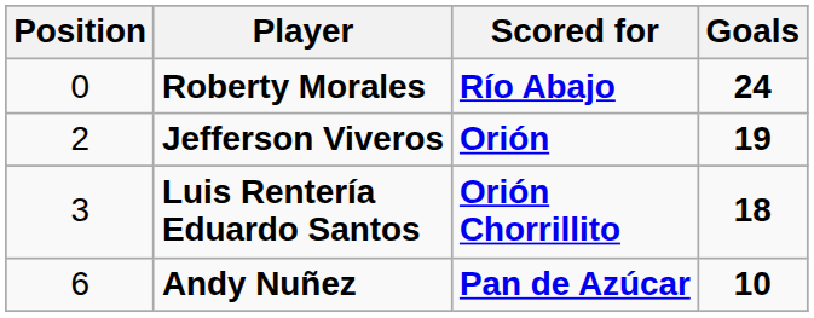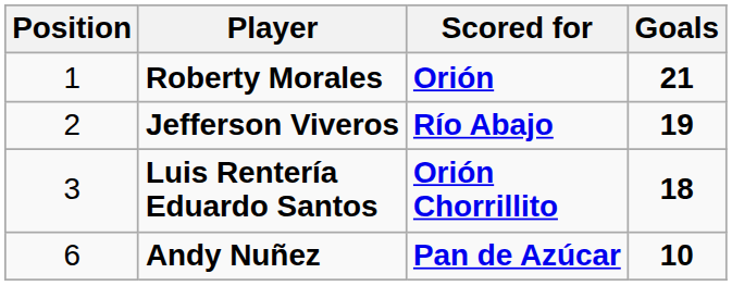Roberty Morales | Position: 0 -> 1
Roberty Morales | Scored for: Río Abajo -> Orión
Roberty Morales | Goals: 24 -> 21
Jefferson Viveros | Scored for: Orión -> Río Abajo
